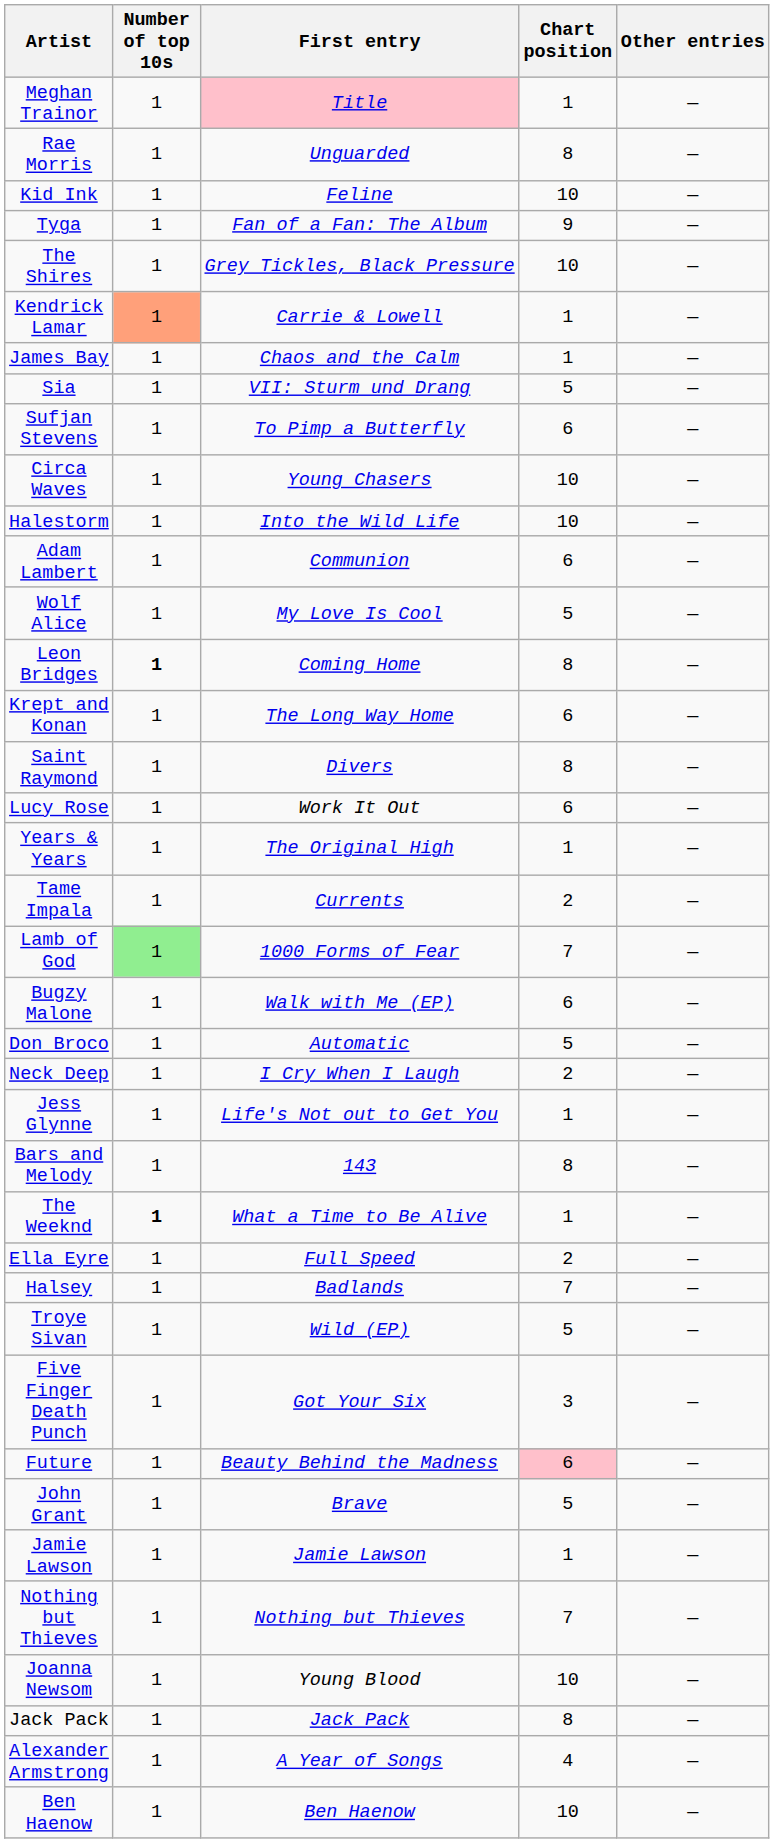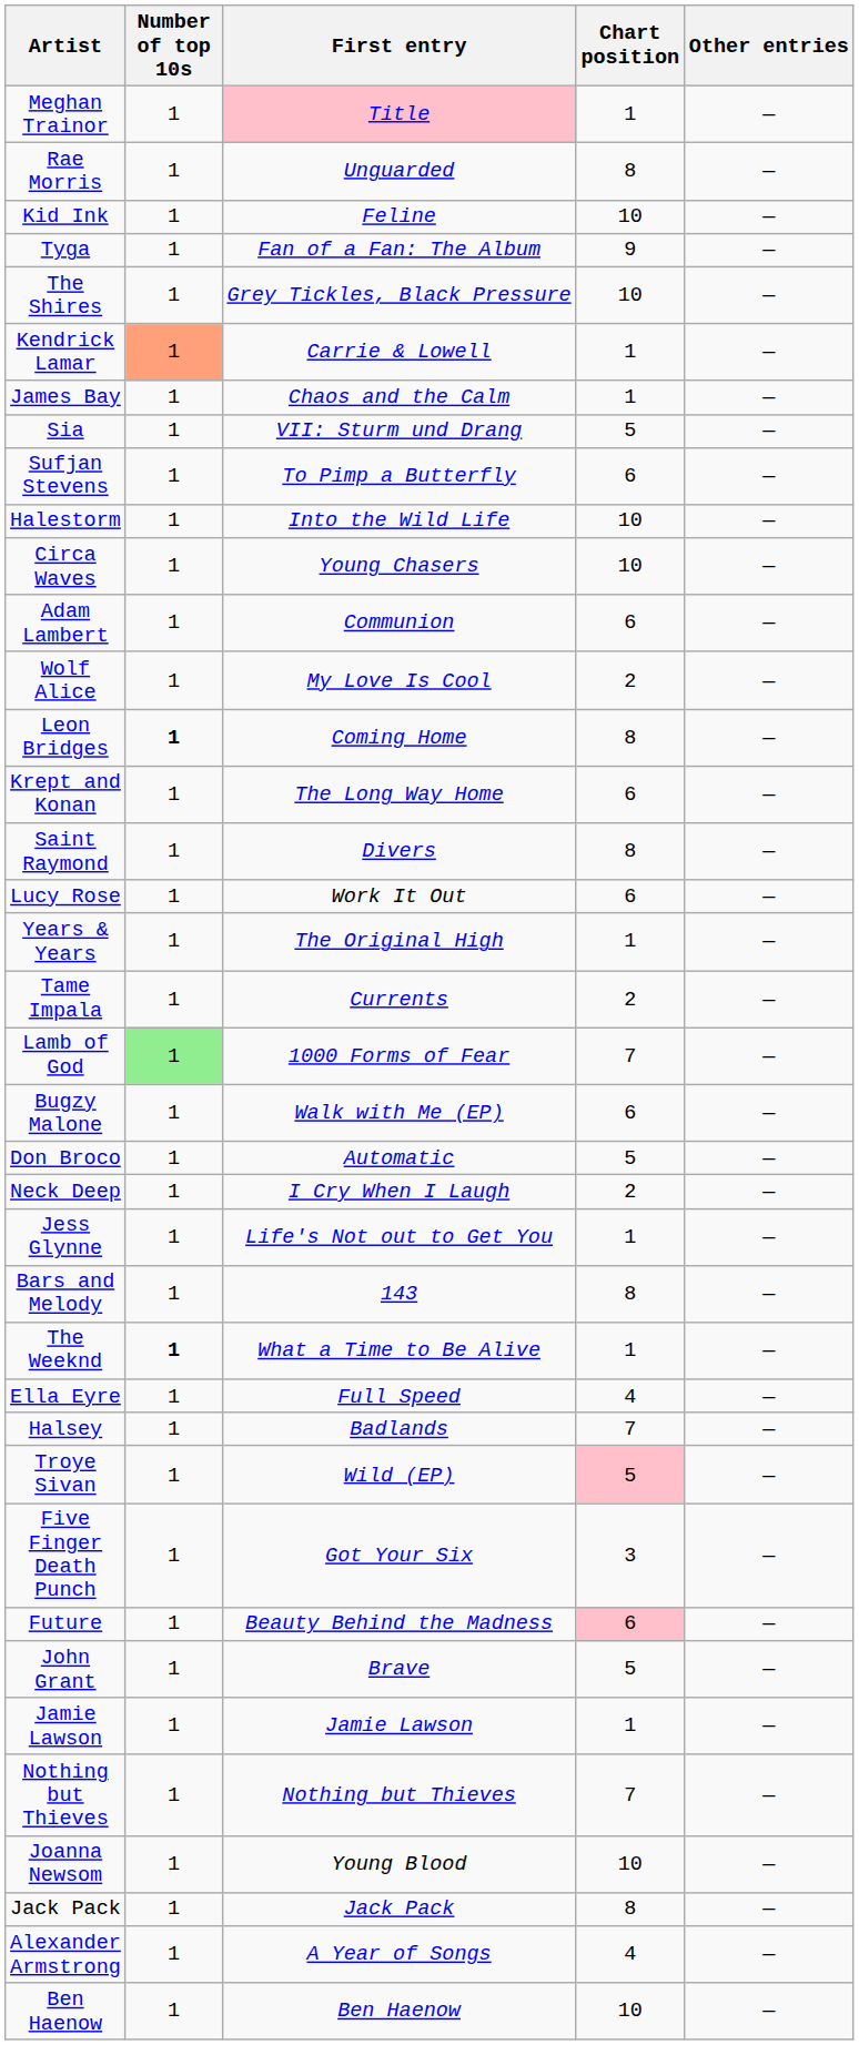rows swapped: Circa Waves <-> Halestorm
Wolf Alice | Chart position: 5 -> 2
Ella Eyre | Chart position: 2 -> 4
Troye Sivan | Chart position: no background -> pink background
